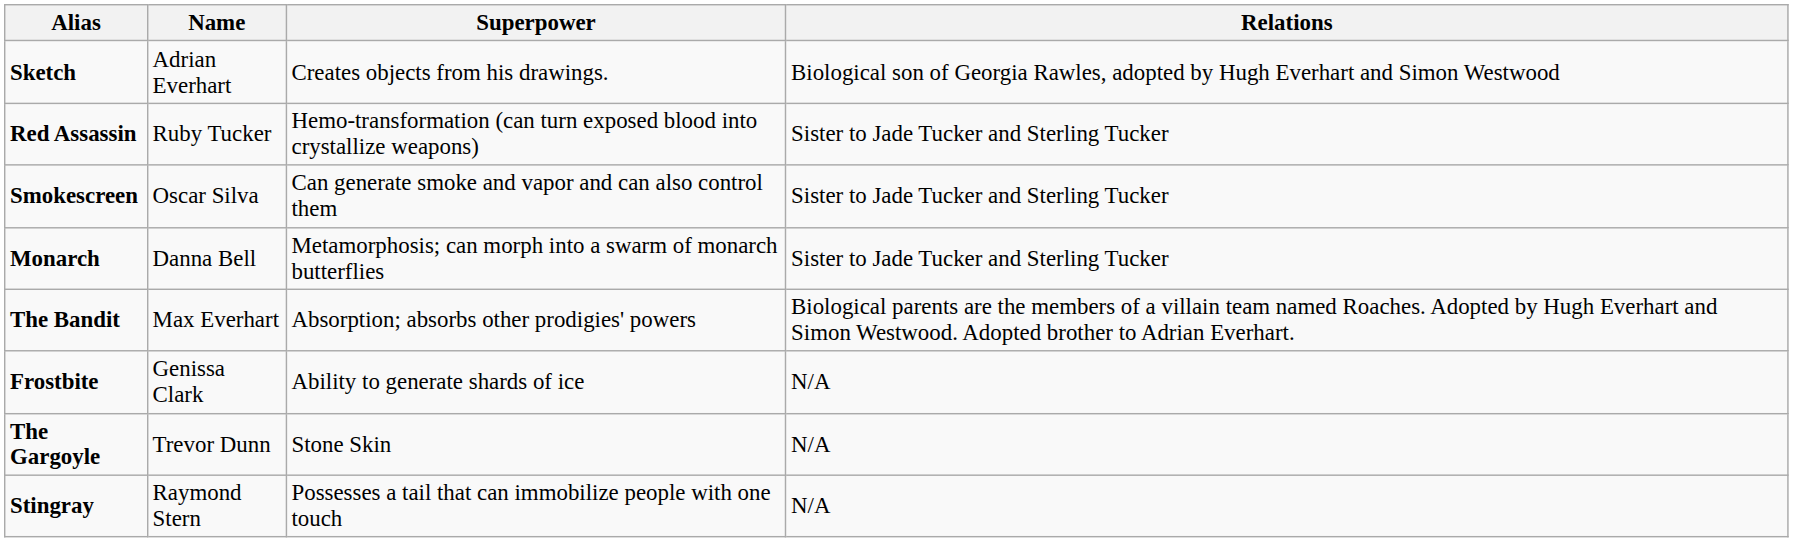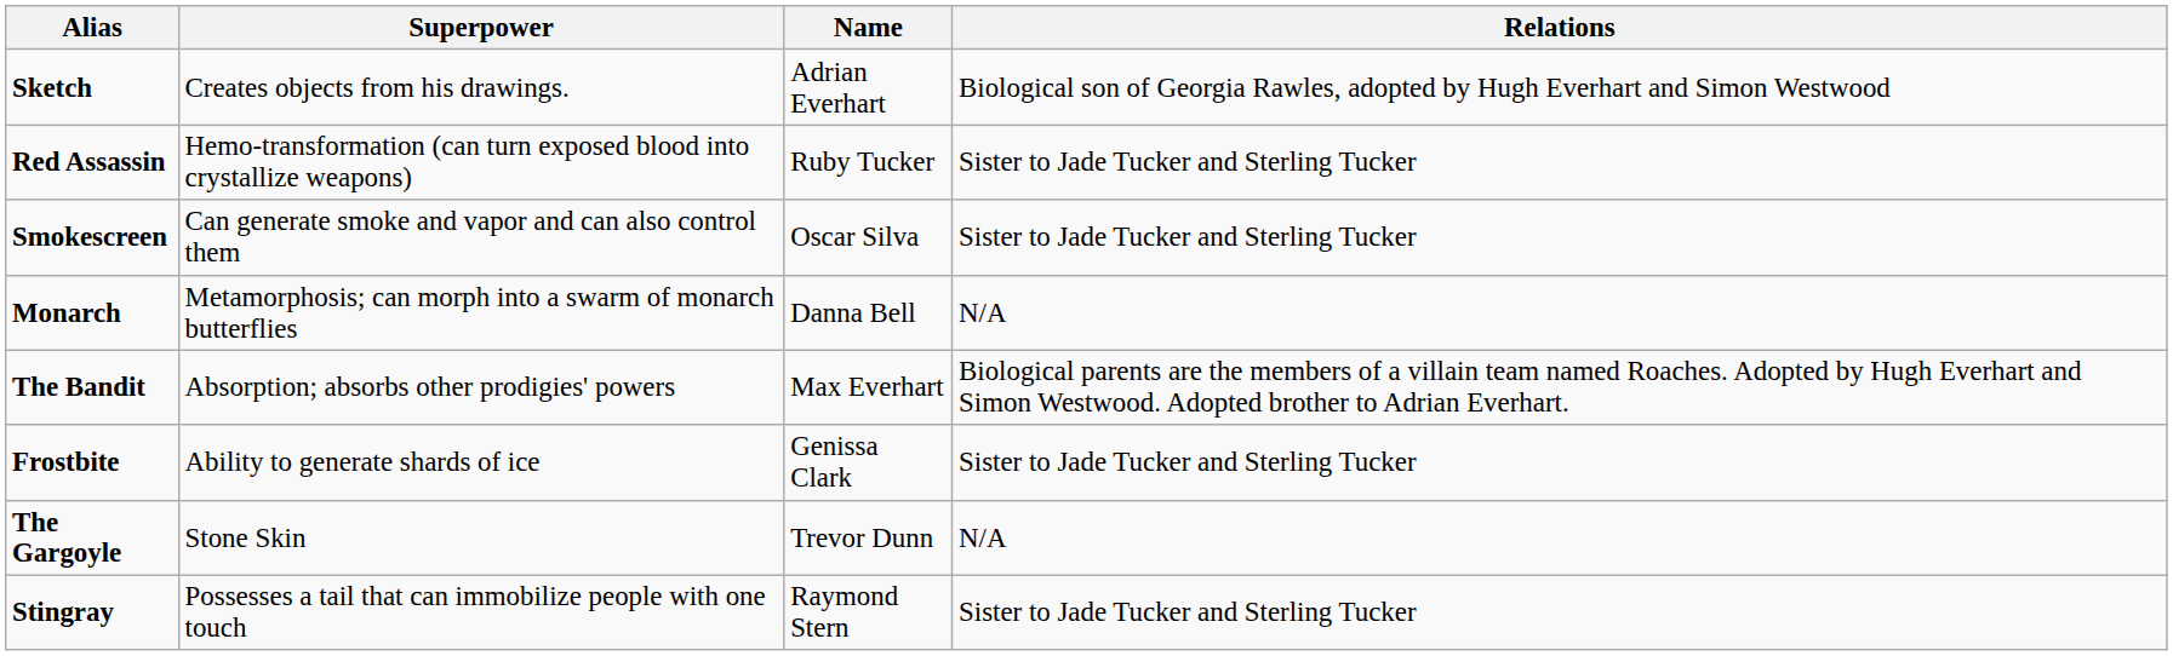columns swapped: Name <-> Superpower
Monarch | Relations: Sister to Jade Tucker and Sterling Tucker -> N/A
Frostbite | Relations: N/A -> Sister to Jade Tucker and Sterling Tucker
Stingray | Relations: N/A -> Sister to Jade Tucker and Sterling Tucker
